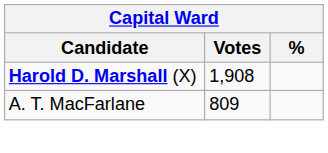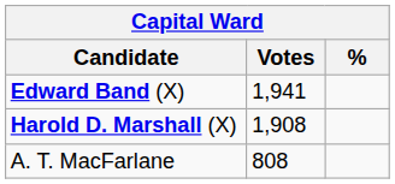+ row: Edward Band (X) | 1,941
A. T. MacFarlane | Votes: 809 -> 808
